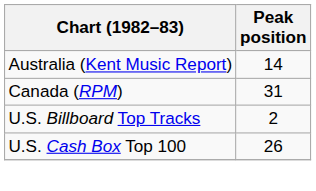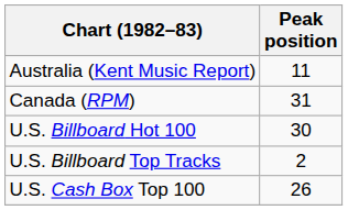Australia (Kent Music Report) | Peak position: 14 -> 11
+ row: U.S. Billboard Hot 100 | 30
